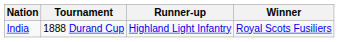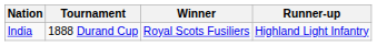columns swapped: Winner <-> Runner-up
